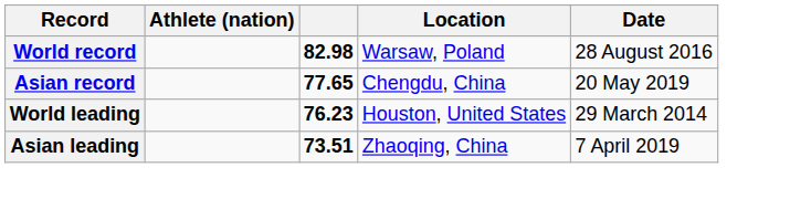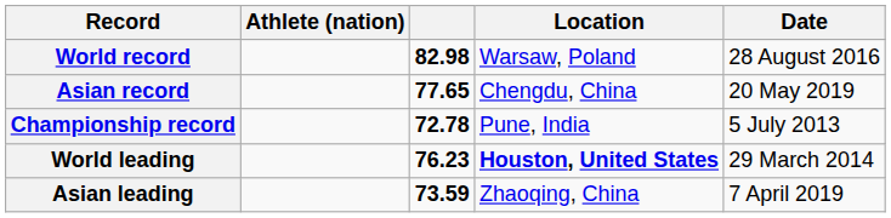+ row: Championship record | 72.78 | Pune, India | 5 July 2013
World leading | Location: normal -> bold
Asian leading | column 3: 73.51 -> 73.59
